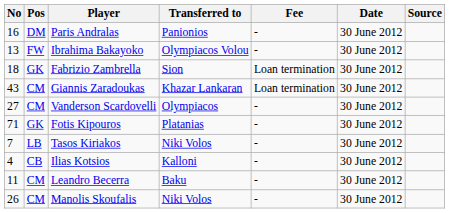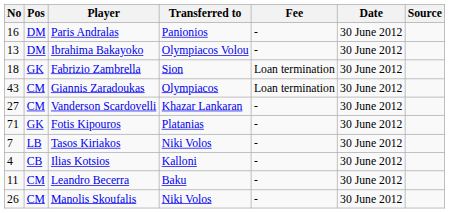Ibrahima Bakayoko | Pos: FW -> DM
Giannis Zaradoukas | Transferred to: Khazar Lankaran -> Olympiacos
Vanderson Scardovelli | Transferred to: Olympiacos -> Khazar Lankaran
